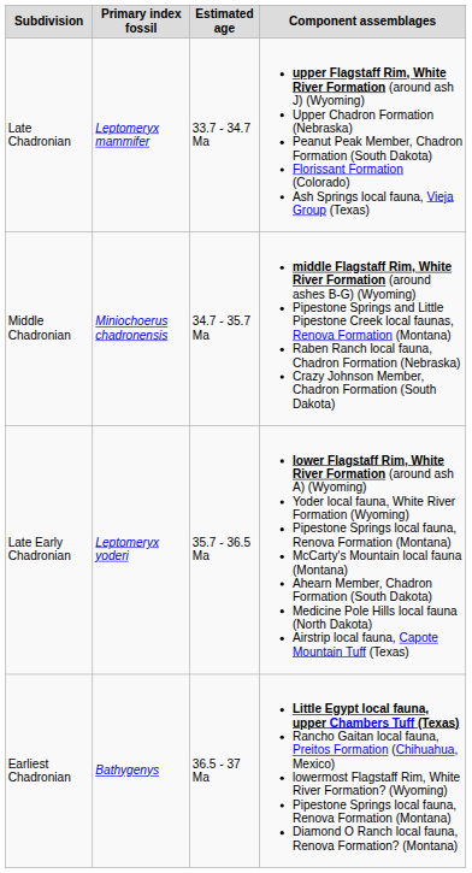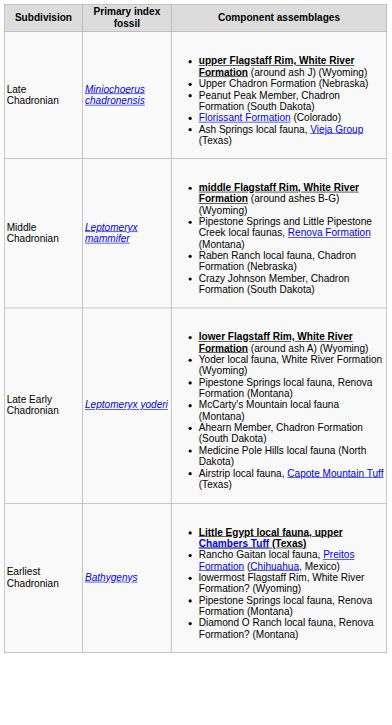- column: Estimated age | 33.7 - 34.7 Ma | 34.7 - 35.7 Ma | 35.7 - 36.5 Ma | 36.5 - 37 Ma
Late Chadronian | Primary index fossil: Leptomeryx mammifer -> Miniochoerus chadronensis
Middle Chadronian | Primary index fossil: Miniochoerus chadronensis -> Leptomeryx mammifer
